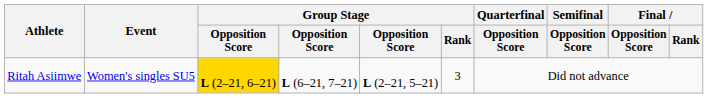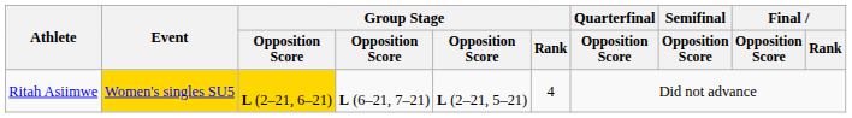Ritah Asiimwe | Event: no background -> gold background
Ritah Asiimwe | Group Stage / Rank: 3 -> 4
